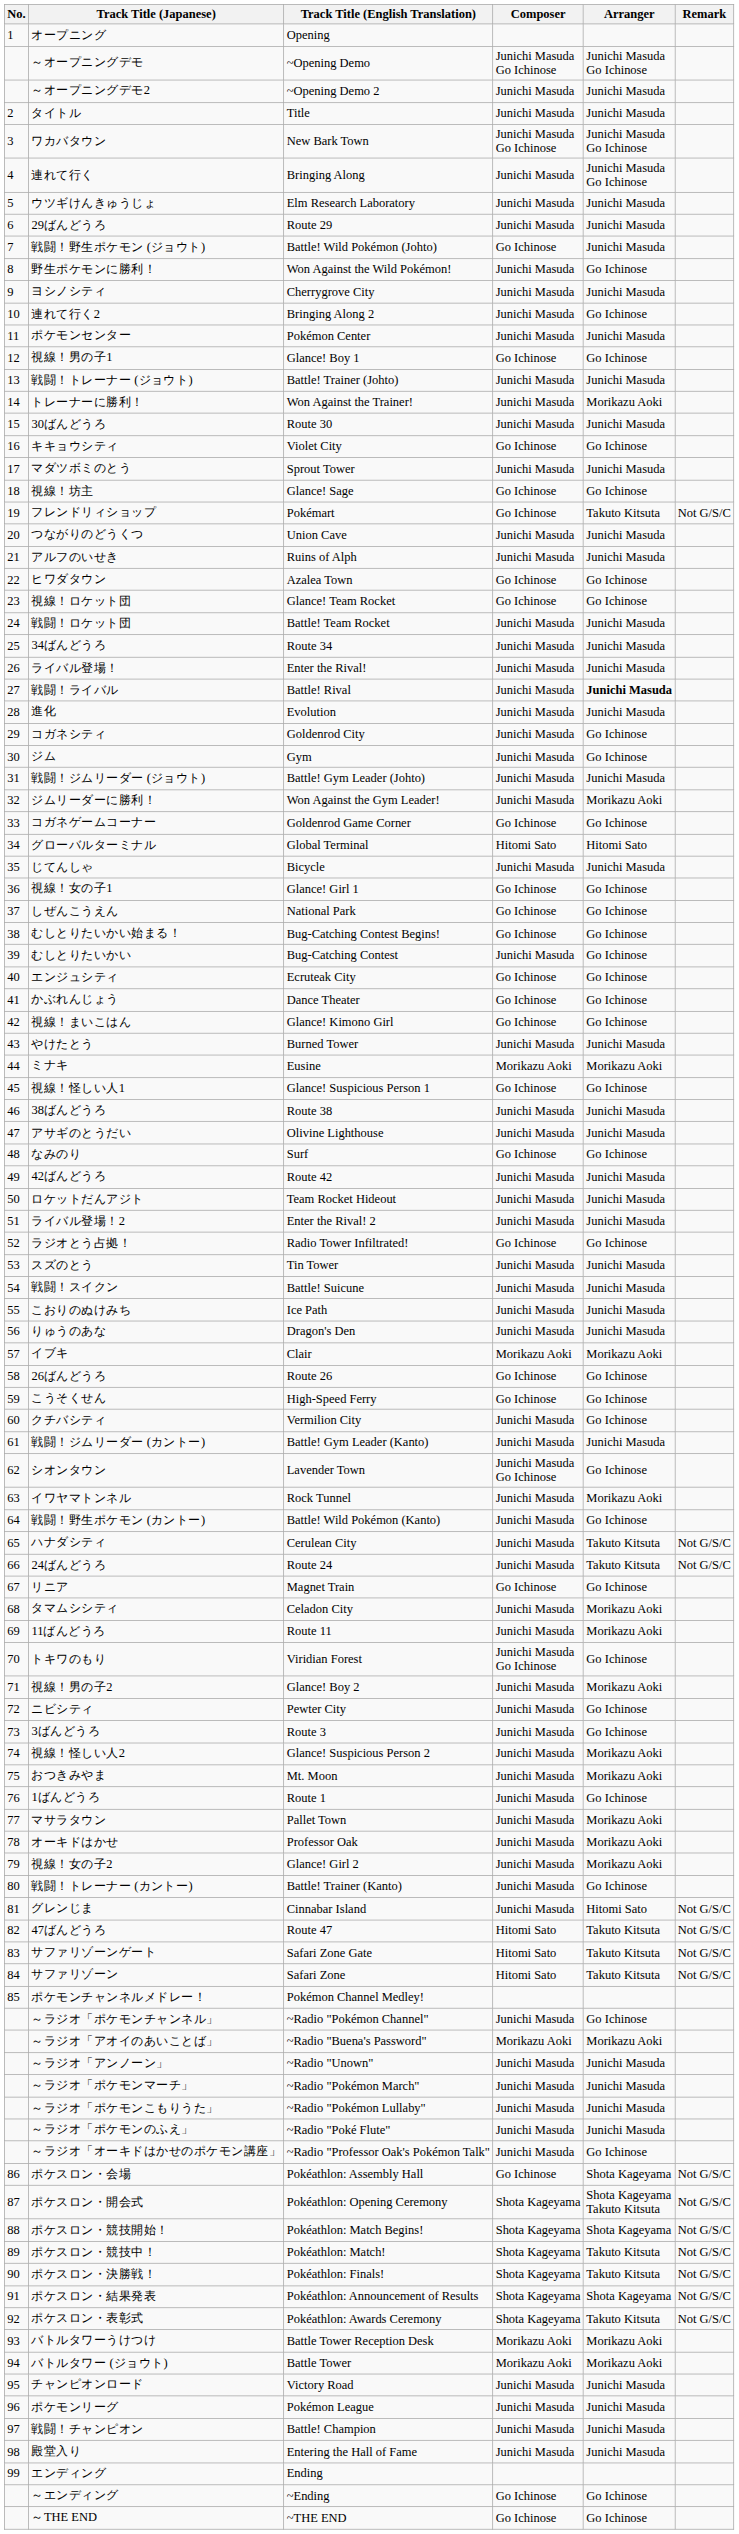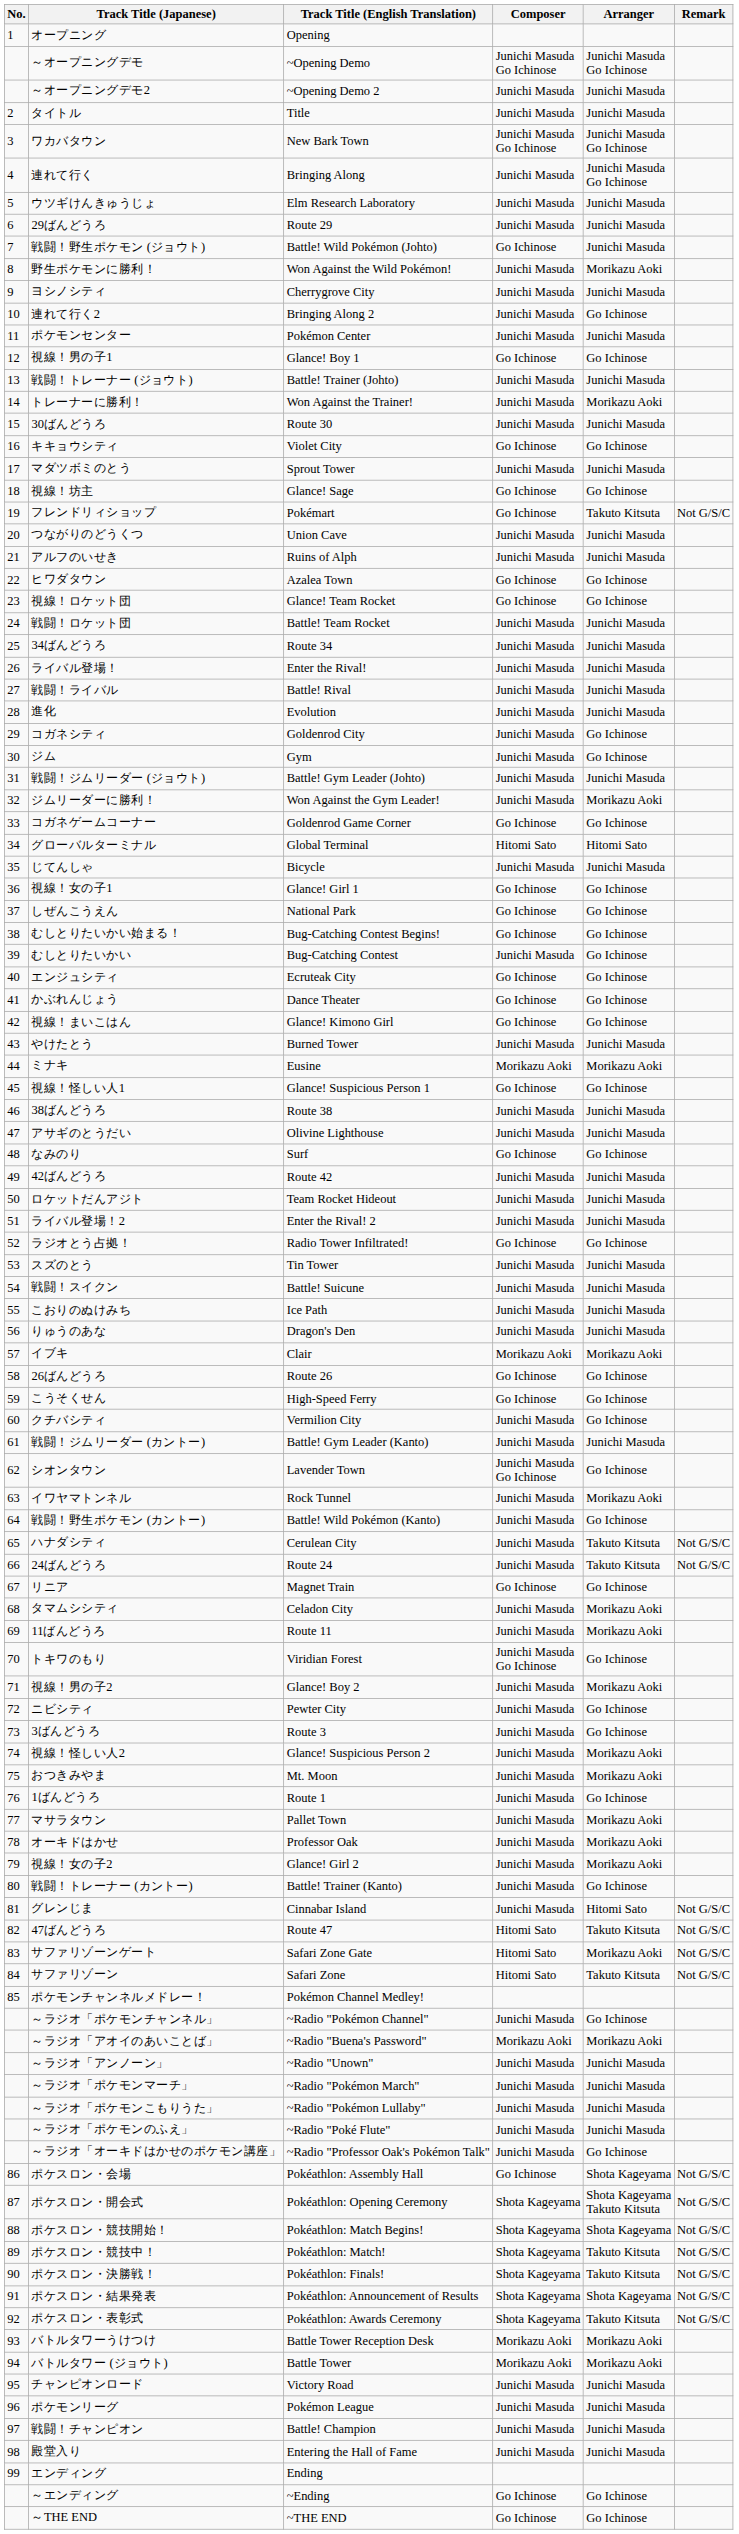野生ポケモンに勝利！ | Arranger: Go Ichinose -> Morikazu Aoki
戦闘！ライバル | Arranger: bold -> normal
サファリゾーンゲート | Arranger: Takuto Kitsuta -> Morikazu Aoki
